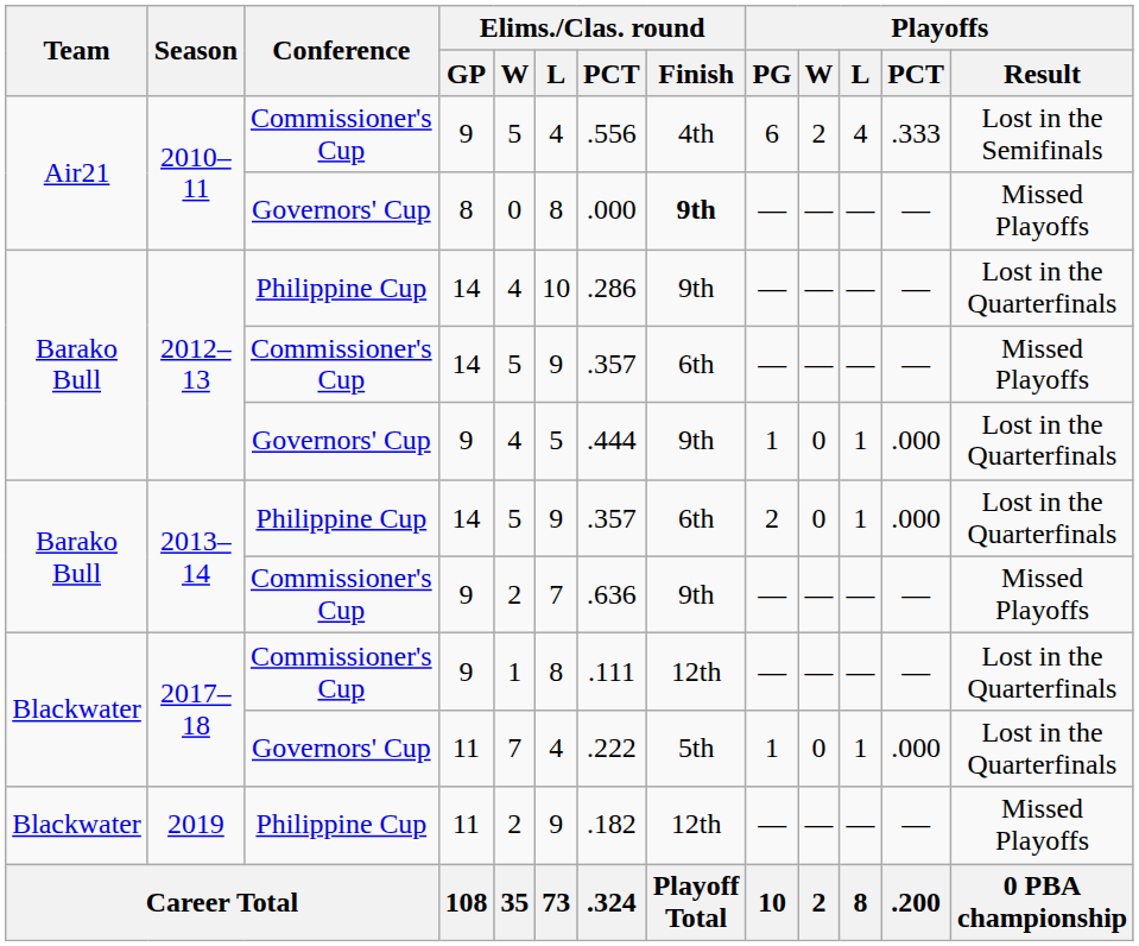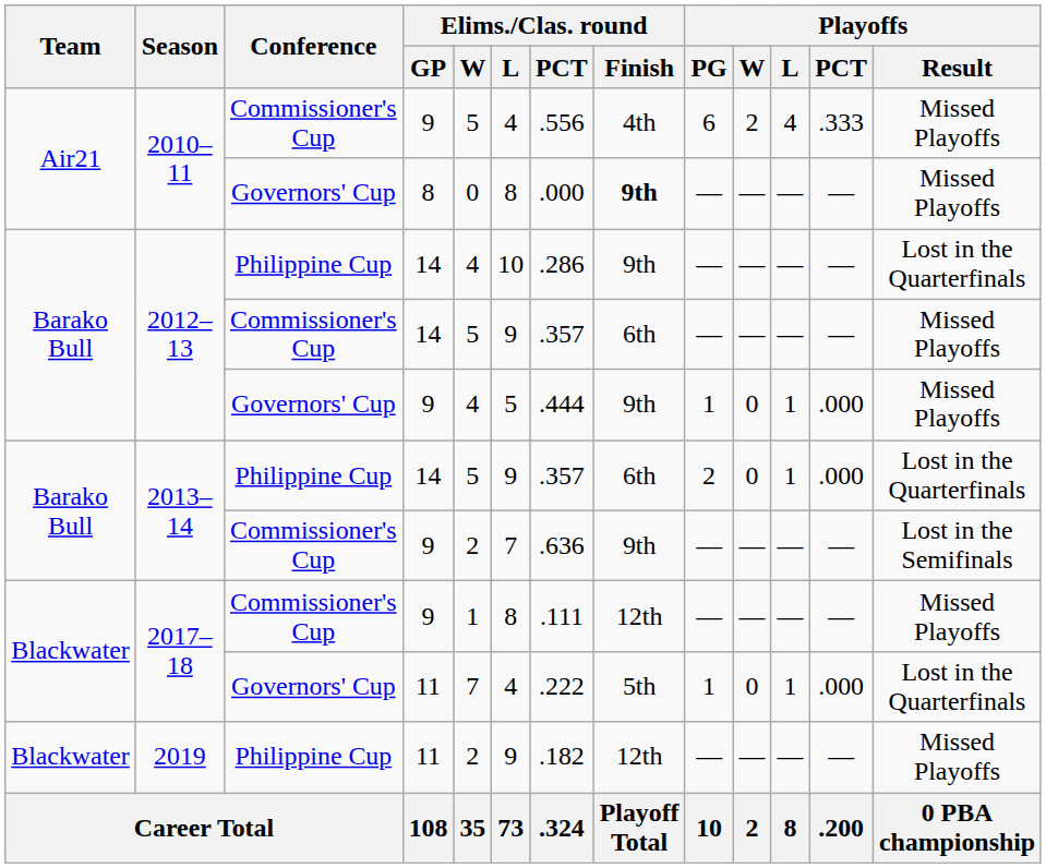2010–11 / Commissioner's Cup | Playoffs / Result: Lost in the Semifinals -> Missed Playoffs
2012–13 / Governors' Cup | Playoffs / Result: Lost in the Quarterfinals -> Missed Playoffs
2013–14 / Commissioner's Cup | Playoffs / Result: Missed Playoffs -> Lost in the Semifinals
2017–18 / Commissioner's Cup | Playoffs / Result: Lost in the Quarterfinals -> Missed Playoffs
